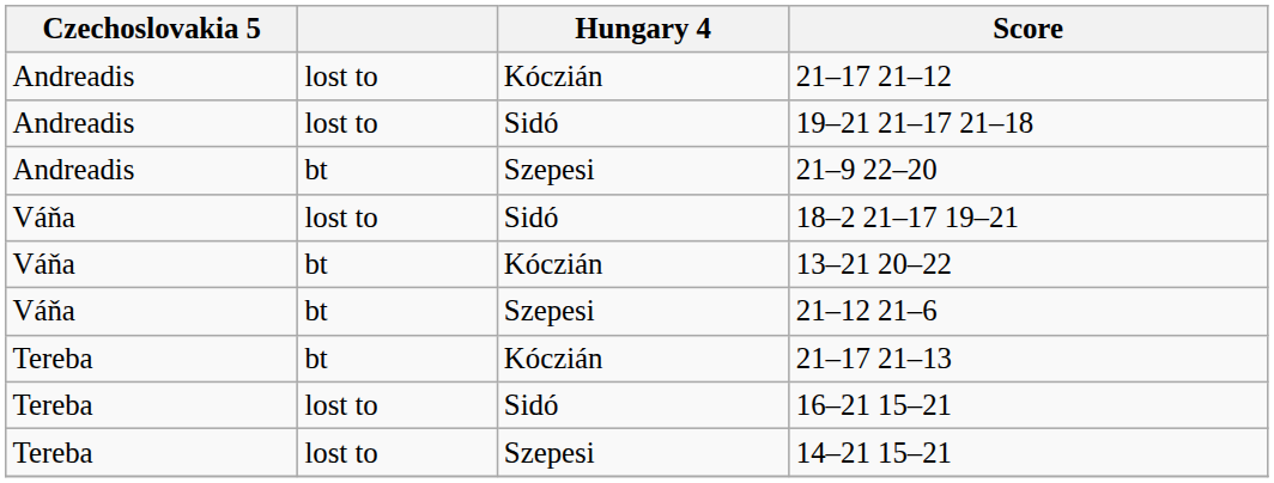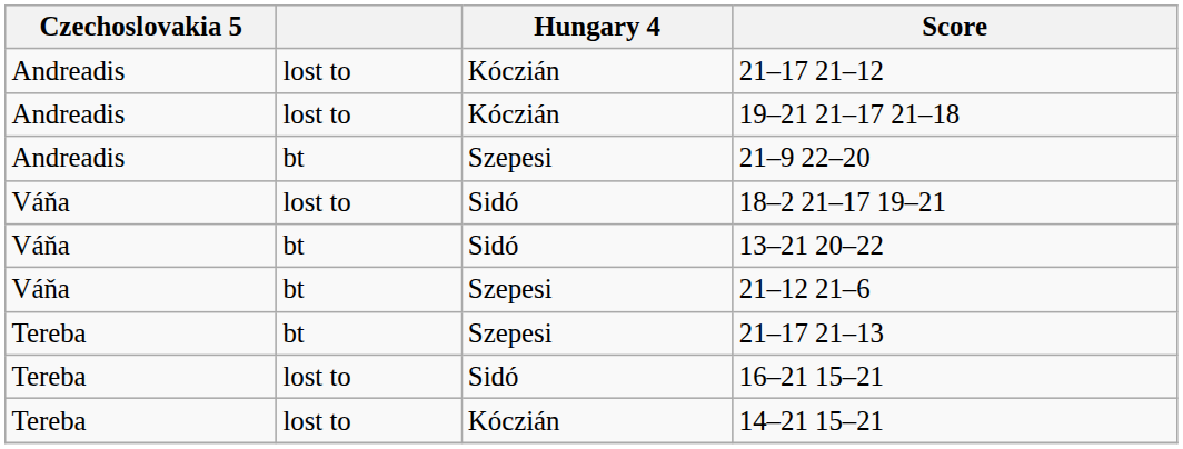19–21 21–17 21–18 | Hungary 4: Sidó -> Kóczián
13–21 20–22 | Hungary 4: Kóczián -> Sidó
21–17 21–13 | Hungary 4: Kóczián -> Szepesi
14–21 15–21 | Hungary 4: Szepesi -> Kóczián
